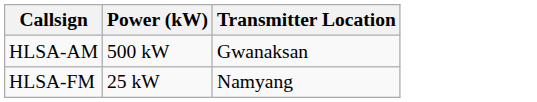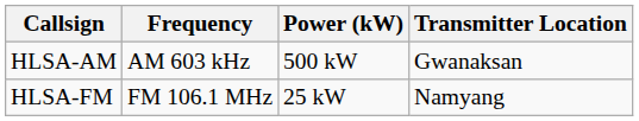+ column: Frequency | AM 603 kHz | FM 106.1 MHz
